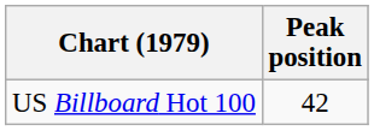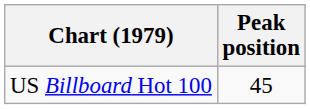US Billboard Hot 100 | Peak position: 42 -> 45
